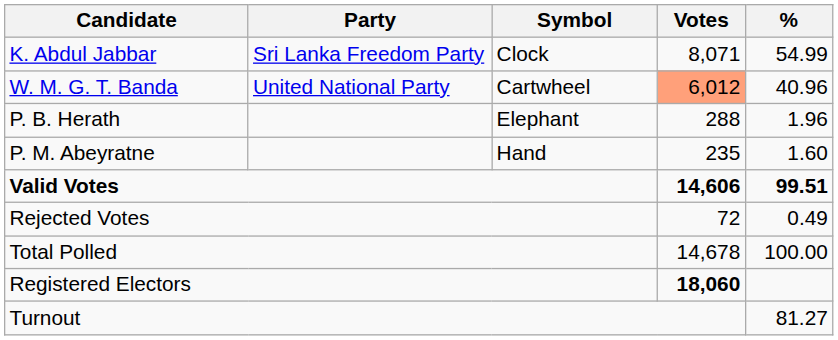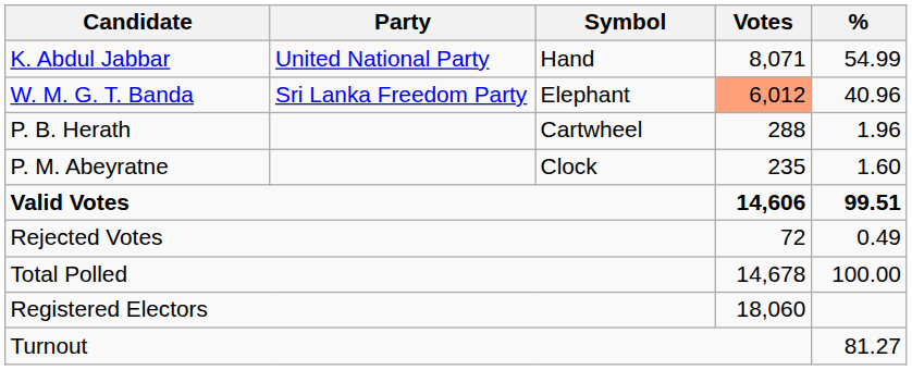K. Abdul Jabbar | Party: Sri Lanka Freedom Party -> United National Party
K. Abdul Jabbar | Symbol: Clock -> Hand
W. M. G. T. Banda | Party: United National Party -> Sri Lanka Freedom Party
W. M. G. T. Banda | Symbol: Cartwheel -> Elephant
P. B. Herath | Symbol: Elephant -> Cartwheel
P. M. Abeyratne | Symbol: Hand -> Clock
Registered Electors | Votes: bold -> normal
